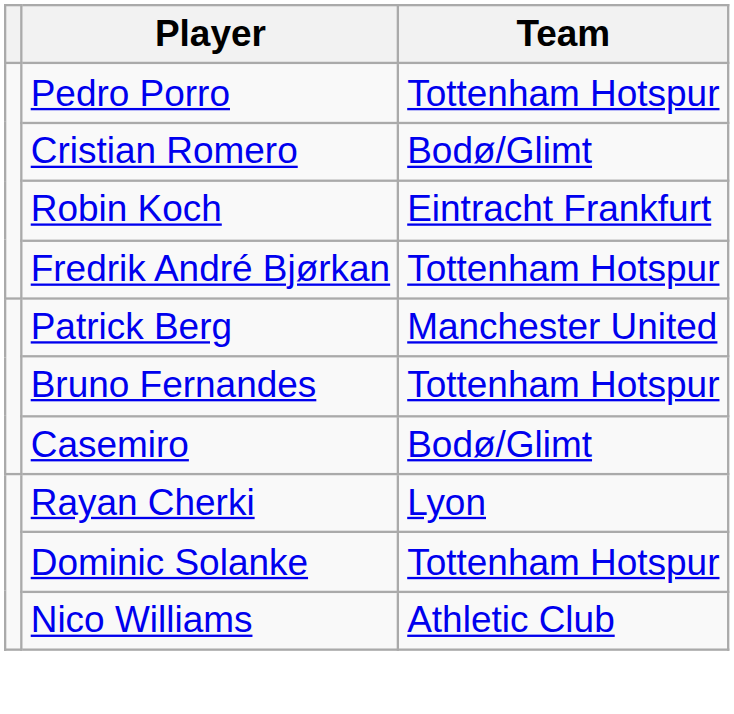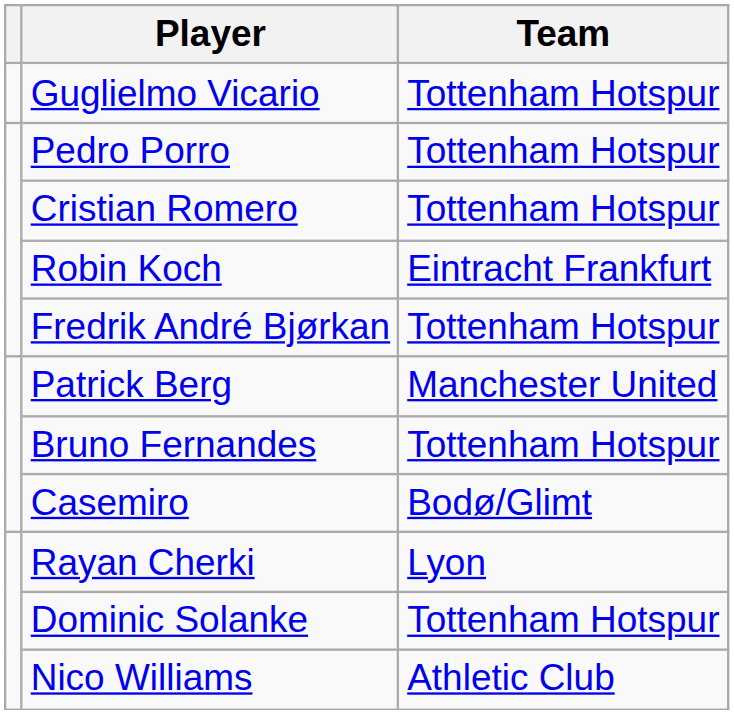+ row: Guglielmo Vicario | Tottenham Hotspur
Cristian Romero | Team: Bodø/Glimt -> Tottenham Hotspur
